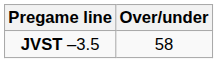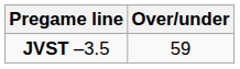JVST –3.5 | Over/under: 58 -> 59
